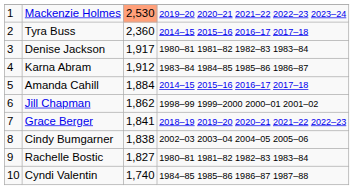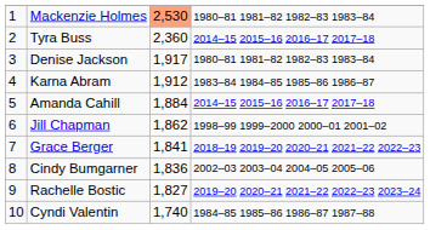Mackenzie Holmes | column 4: 2019–20 2020–21 2021–22 2022–23 2023–24 -> 1980–81 1981–82 1982–83 1983–84
Cindy Bumgarner | column 3: 1,838 -> 1,836
Rachelle Bostic | column 4: 1980–81 1981–82 1982–83 1983–84 -> 2019–20 2020–21 2021–22 2022–23 2023–24
